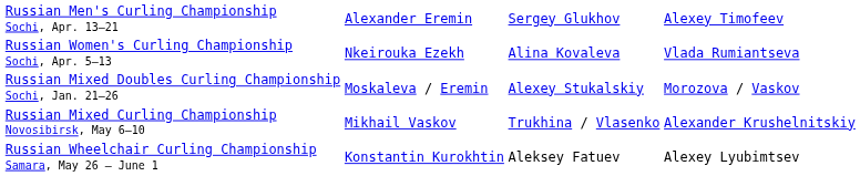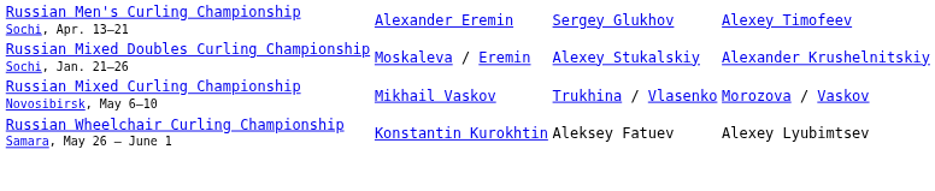- row: Russian Women's Curling Championship Sochi, Apr. 5–13 | Nkeirouka Ezekh | Alina Kovaleva | Vlada Rumiantseva
Russian Mixed Doubles Curling Championship Sochi, Jan. 21–26 | column 4: Morozova / Vaskov -> Alexander Krushelnitskiy
Russian Mixed Curling Championship Novosibirsk, May 6–10 | column 4: Alexander Krushelnitskiy -> Morozova / Vaskov
